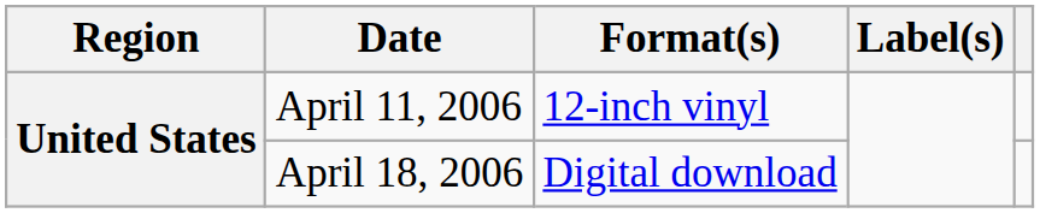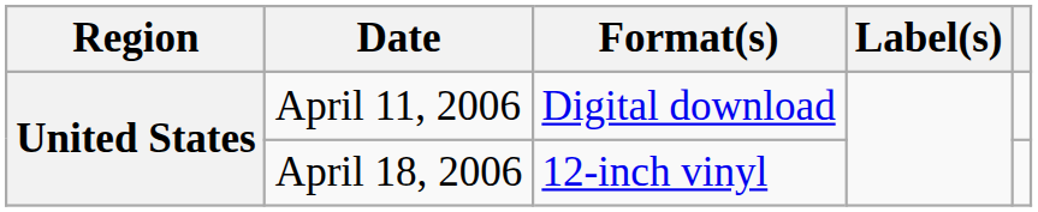April 11, 2006 | Format(s): 12-inch vinyl -> Digital download
April 18, 2006 | Format(s): Digital download -> 12-inch vinyl
